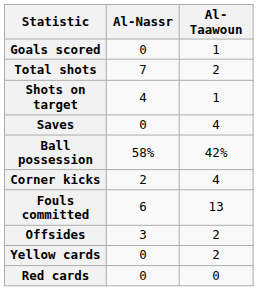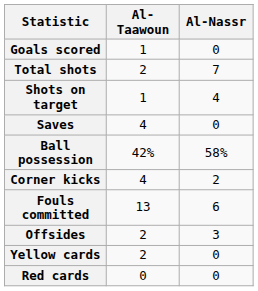columns swapped: Al-Nassr <-> Al-Taawoun
